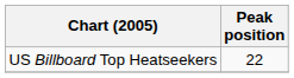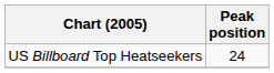US Billboard Top Heatseekers | Peak position: 22 -> 24
